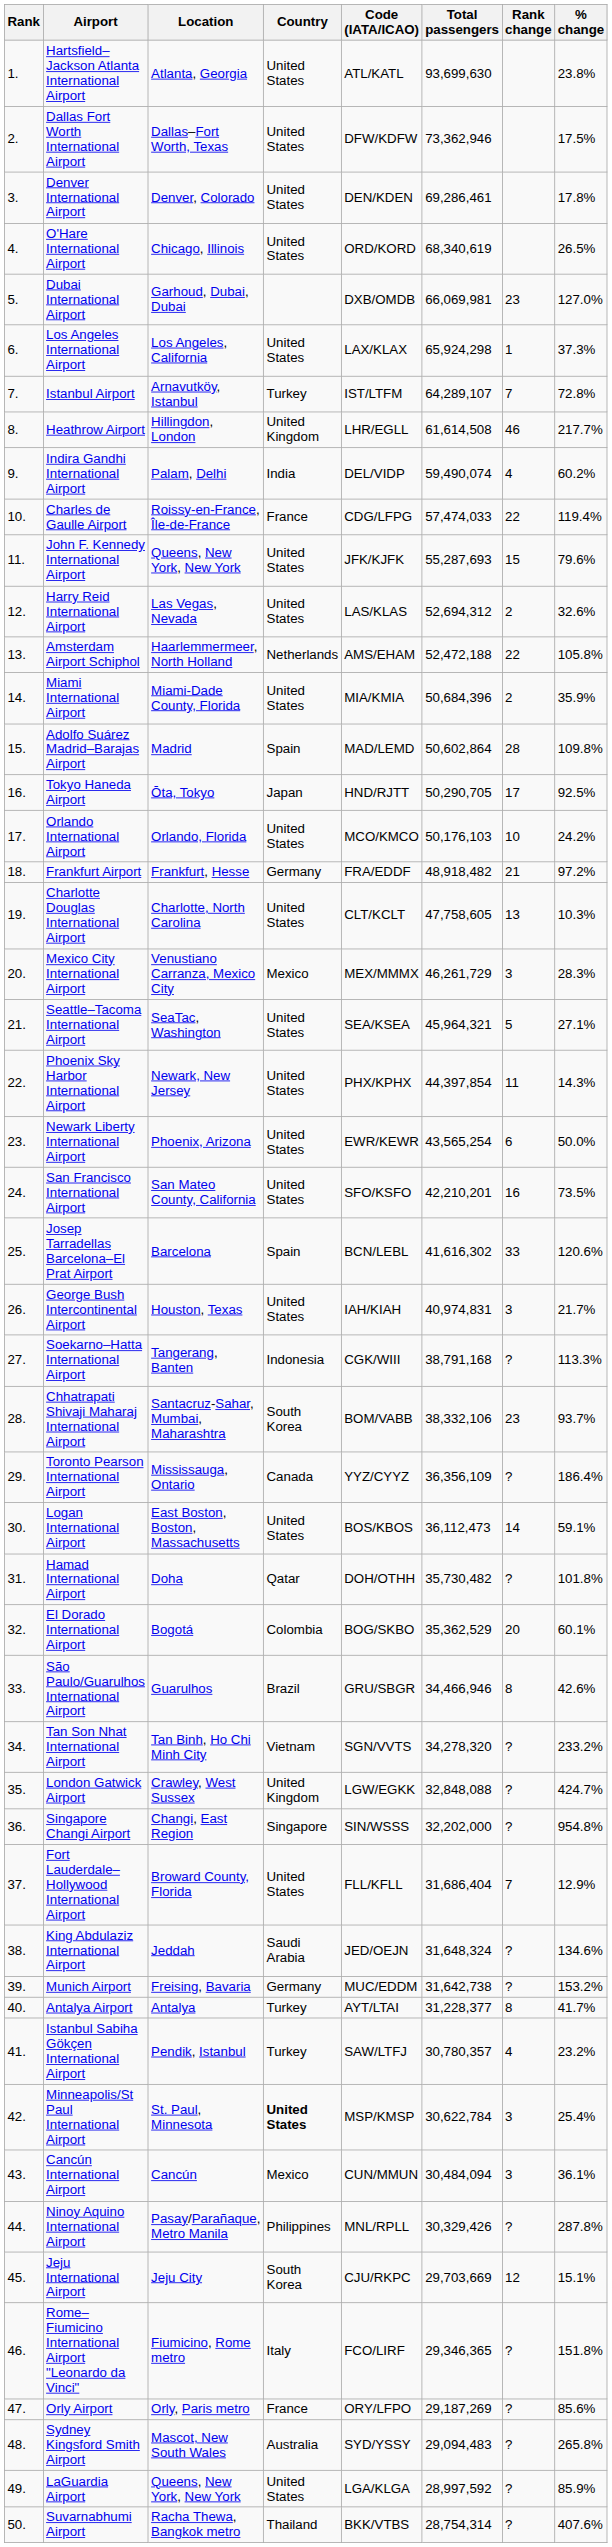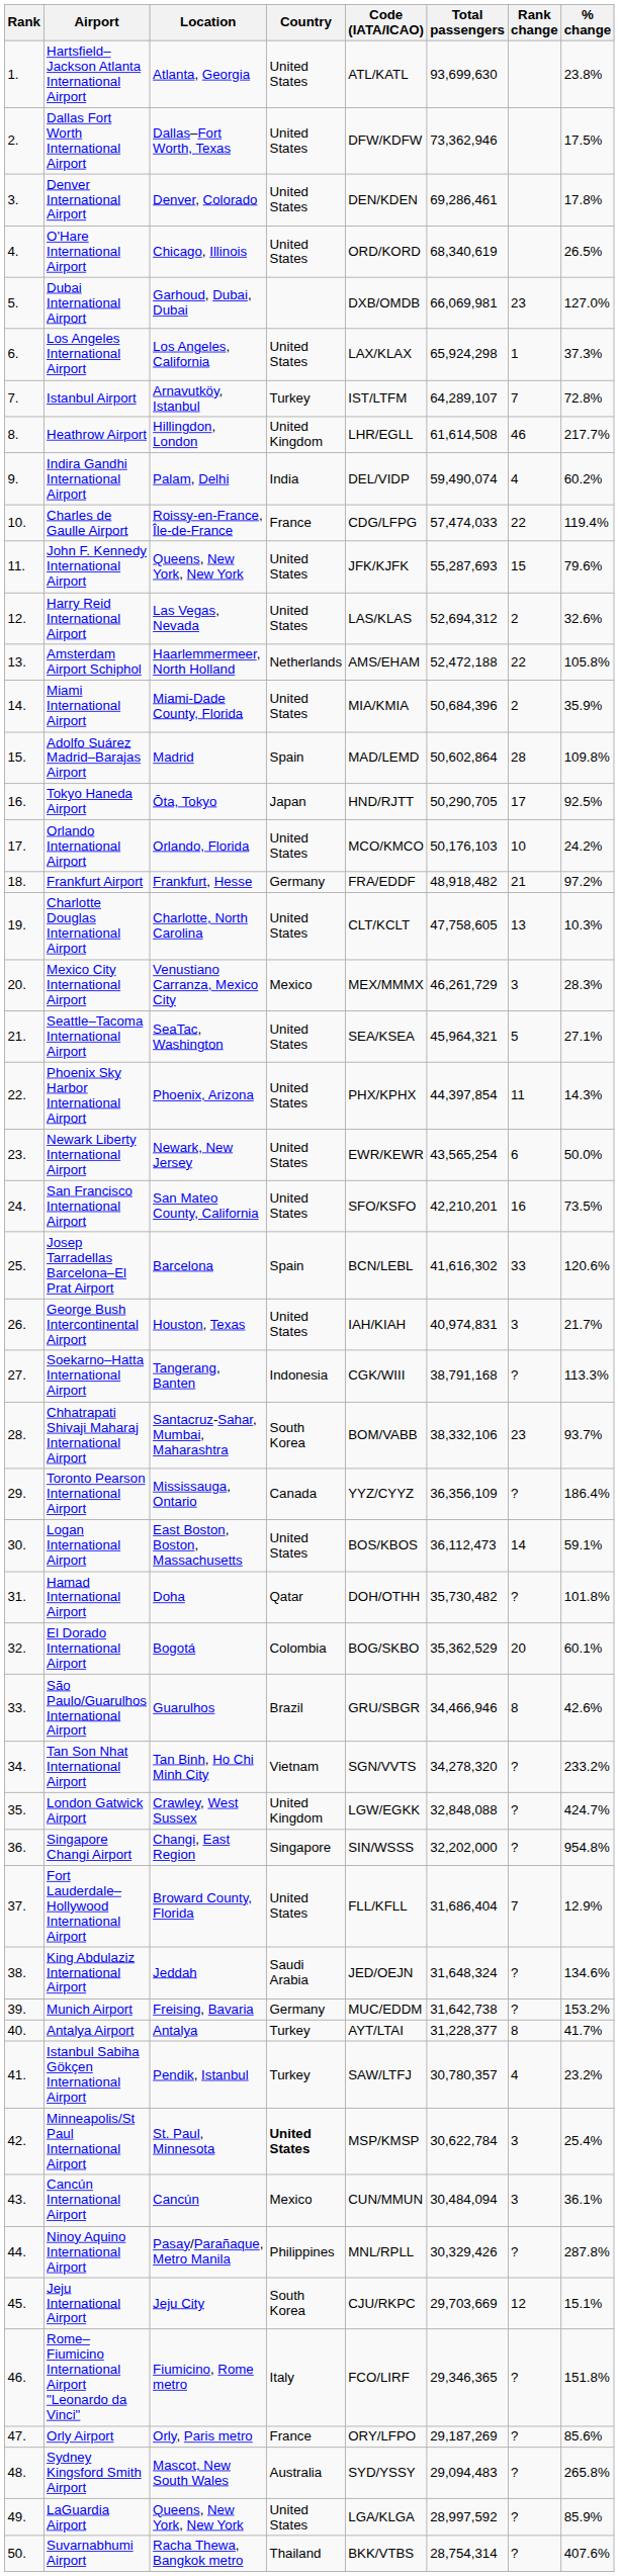Phoenix Sky Harbor International Airport | Location: Newark, New Jersey -> Phoenix, Arizona
Newark Liberty International Airport | Location: Phoenix, Arizona -> Newark, New Jersey
